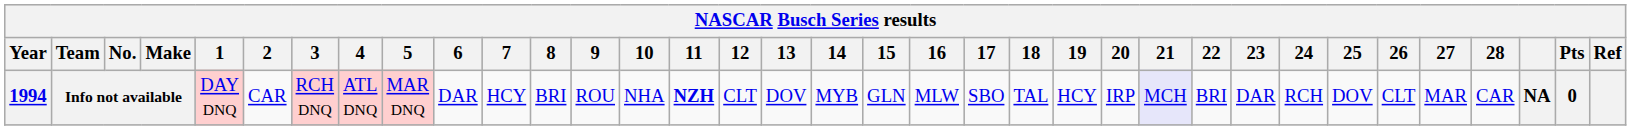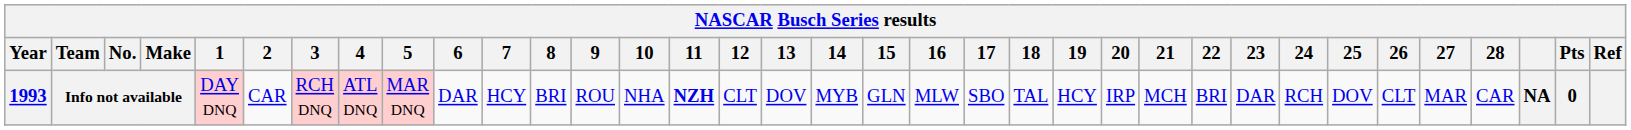Info not available | Year: 1994 -> 1993
Info not available | 21: lavender background -> no background
